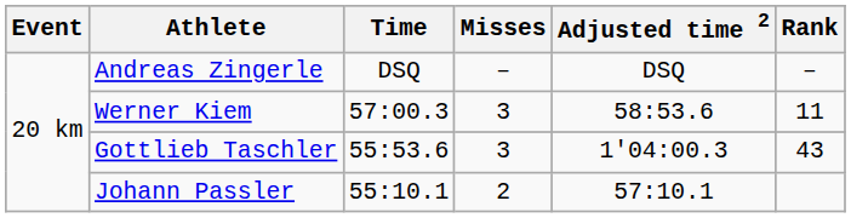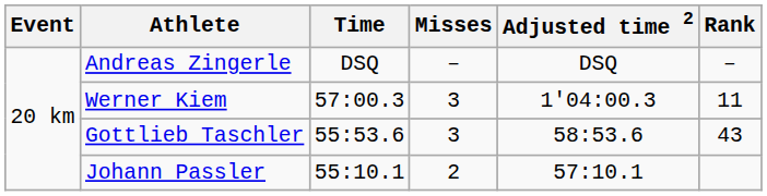Werner Kiem | Adjusted time 2: 58:53.6 -> 1'04:00.3
Gottlieb Taschler | Adjusted time 2: 1'04:00.3 -> 58:53.6
